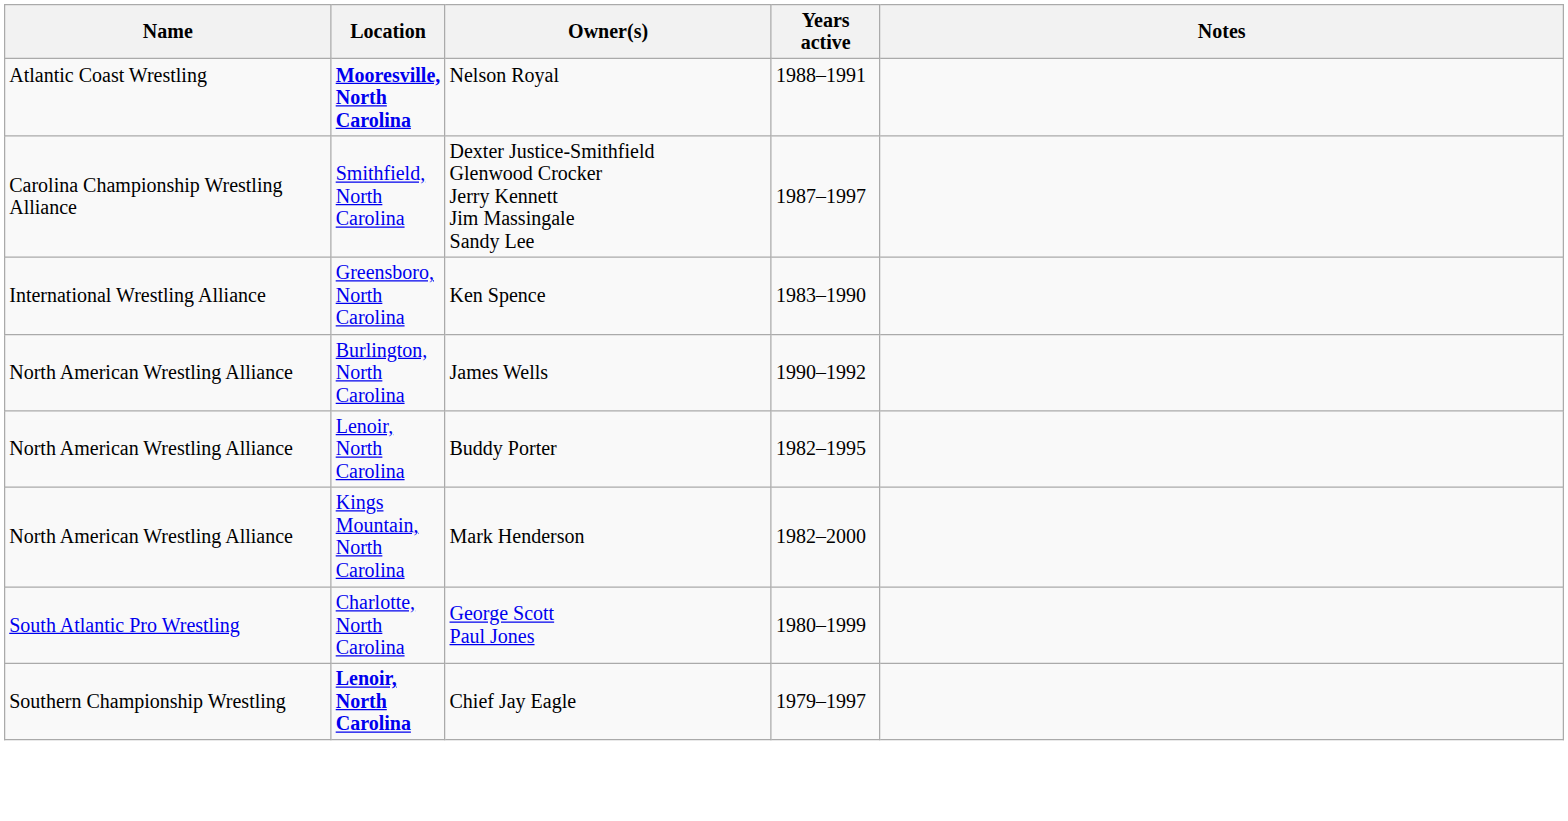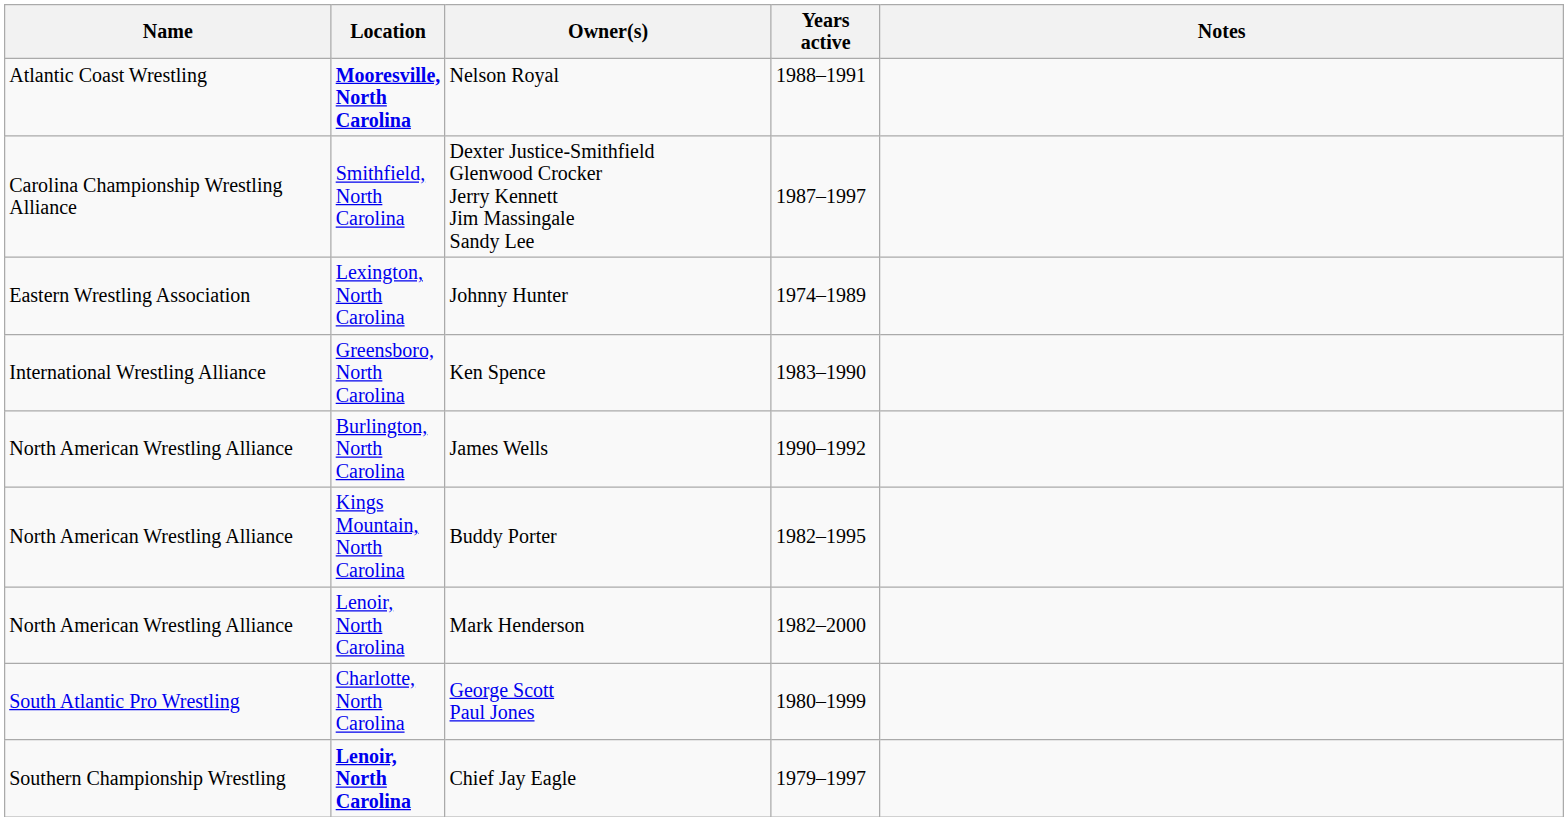+ row: Eastern Wrestling Association | Lexington, North Carolina | Johnny Hunter | 1974–1989
Buddy Porter | Location: Lenoir, North Carolina -> Kings Mountain, North Carolina
Mark Henderson | Location: Kings Mountain, North Carolina -> Lenoir, North Carolina
